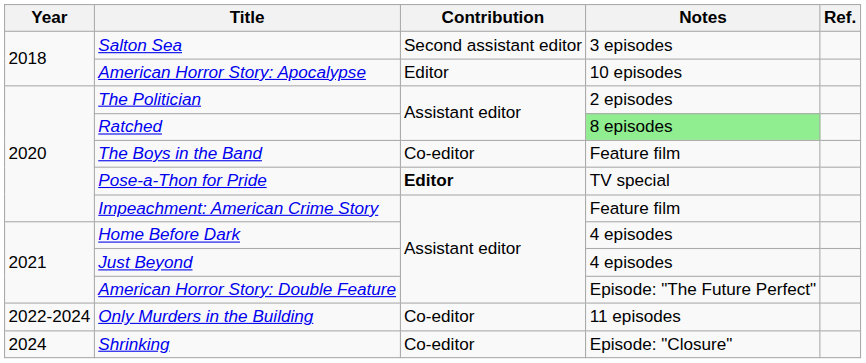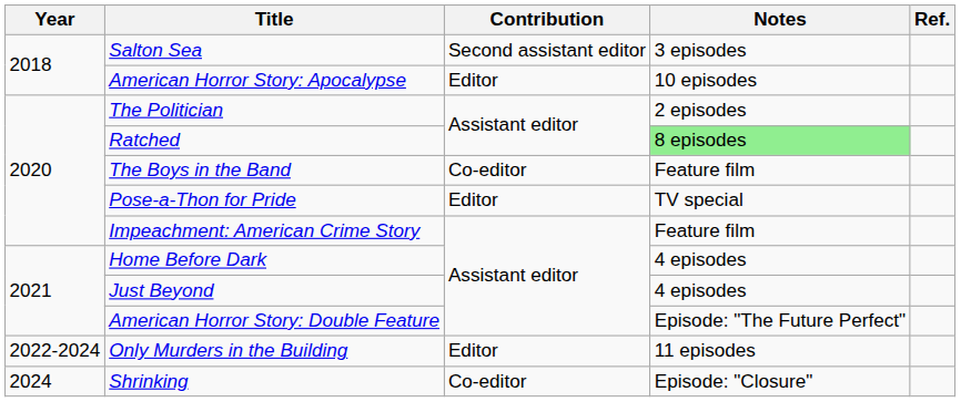Pose-a-Thon for Pride | Contribution: bold -> normal
Only Murders in the Building | Contribution: Co-editor -> Editor
